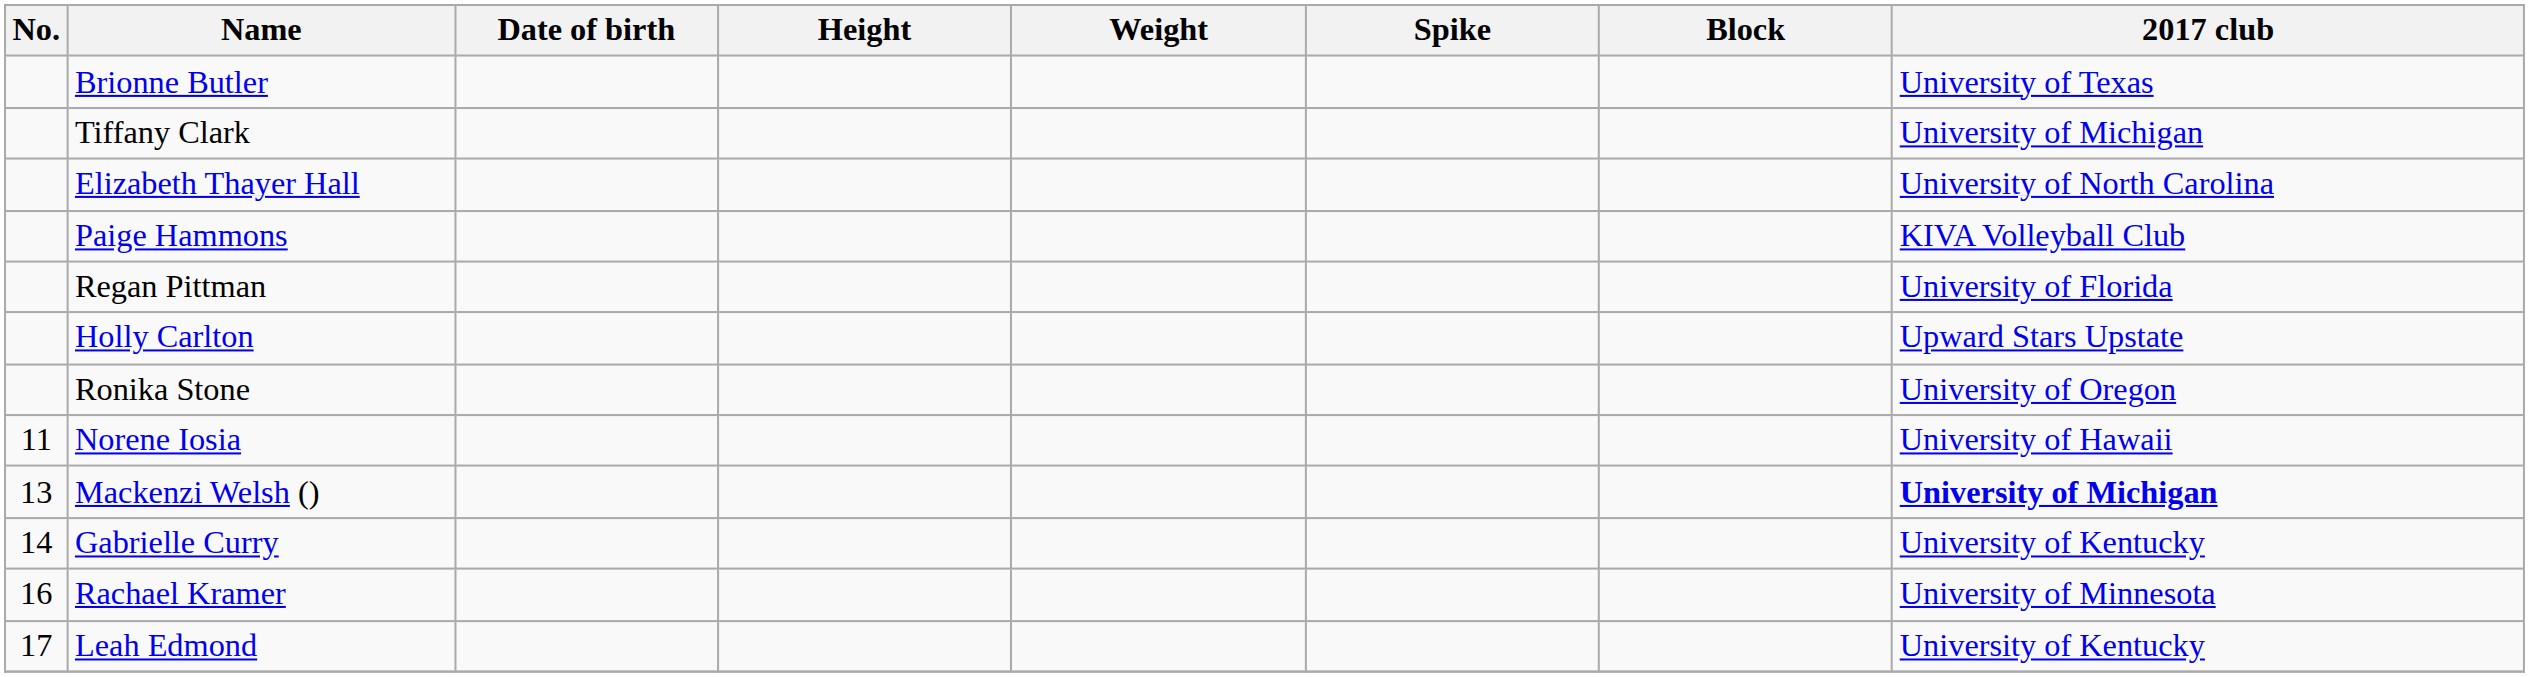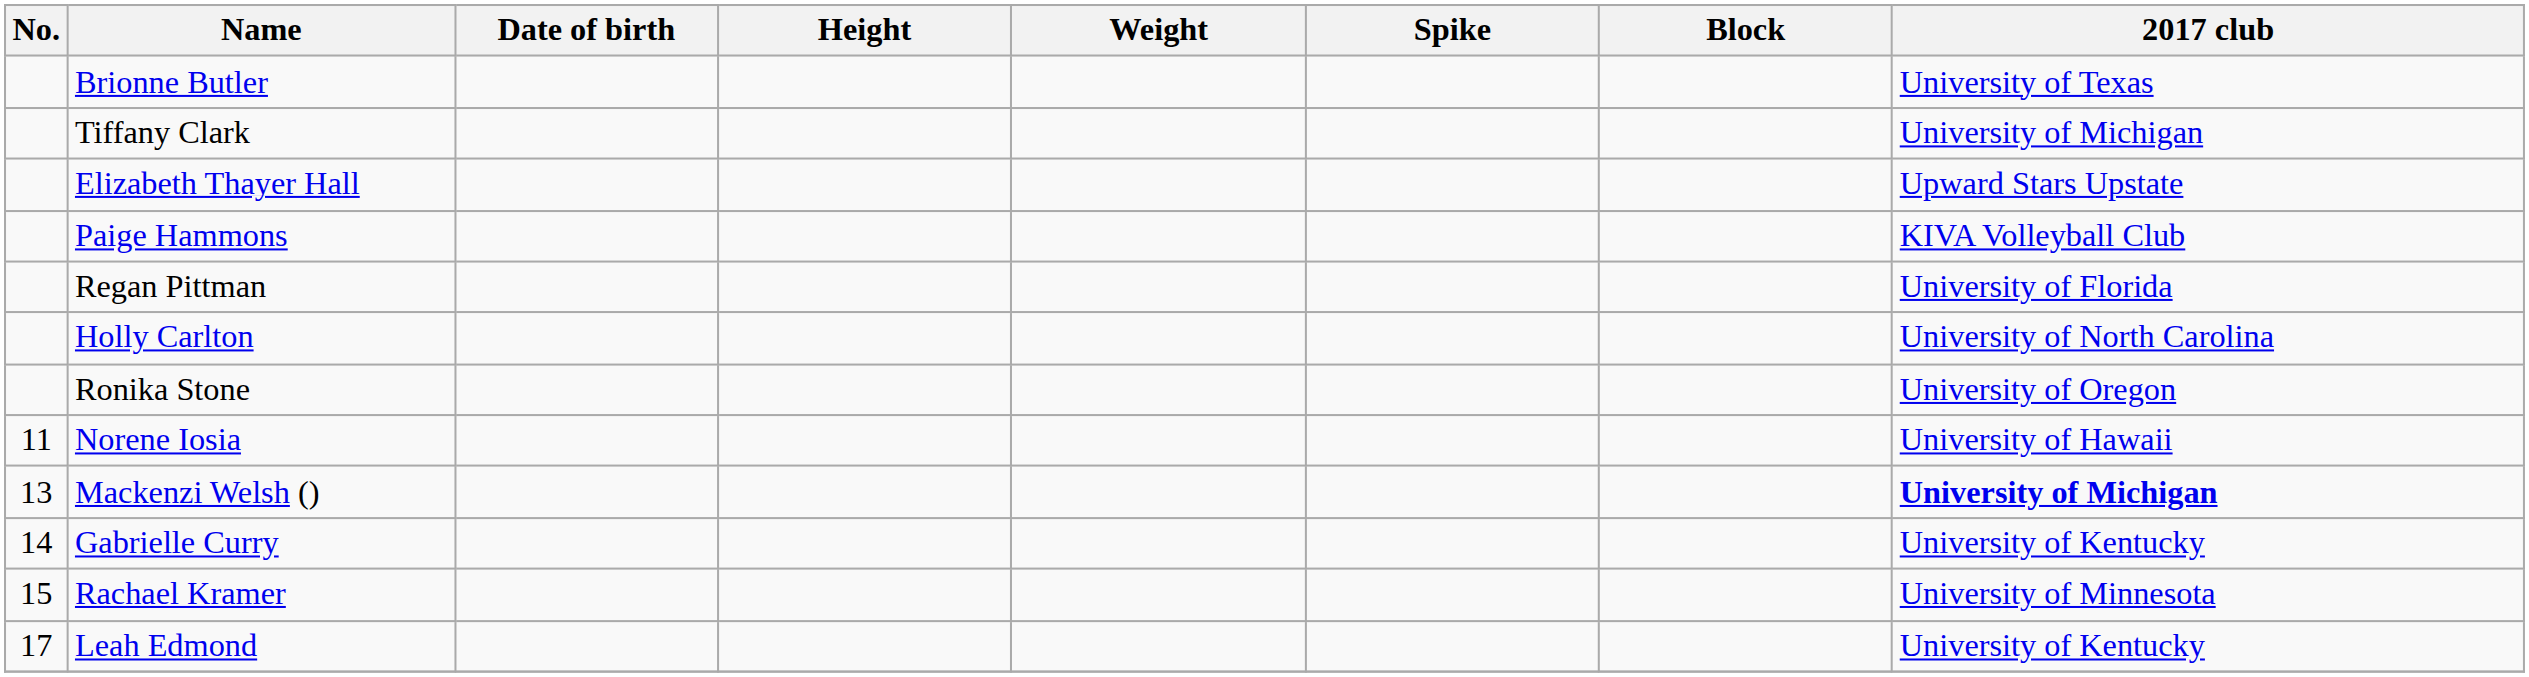Elizabeth Thayer Hall | 2017 club: University of North Carolina -> Upward Stars Upstate
Holly Carlton | 2017 club: Upward Stars Upstate -> University of North Carolina
Rachael Kramer | No.: 16 -> 15
